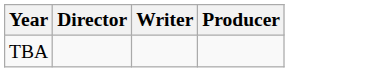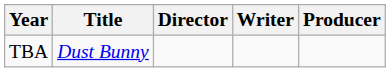+ column: Title | Dust Bunny
